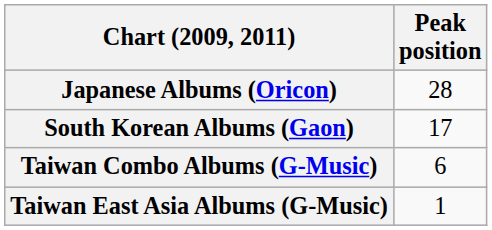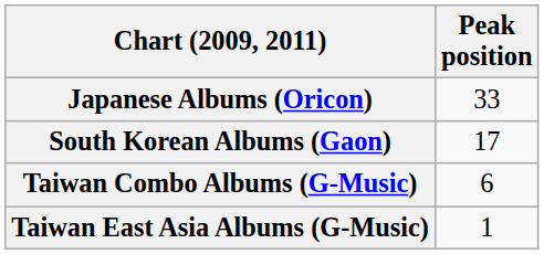Japanese Albums (Oricon) | Peak position: 28 -> 33
